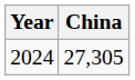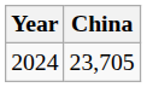2024 | China: 27,305 -> 23,705
